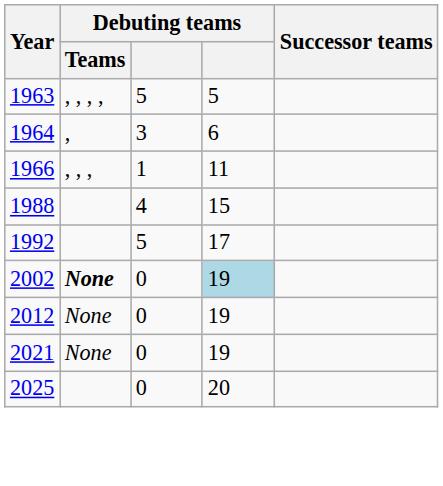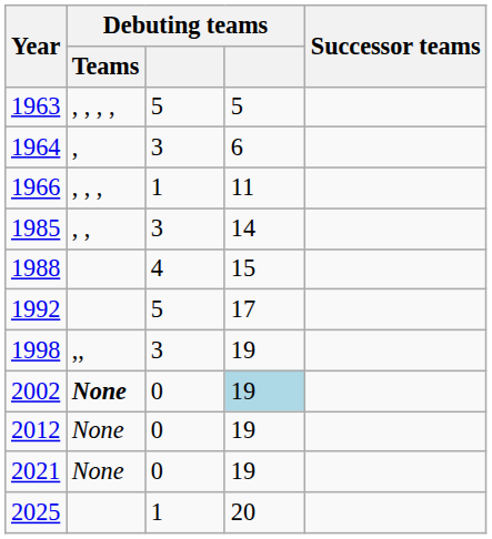+ row: 1985 | , , | 3 | 14
+ row: 1998 | ,, | 3 | 19
2025 | column 3: 0 -> 1
